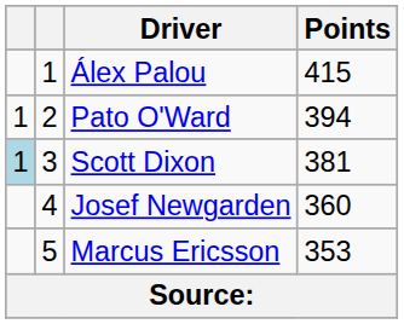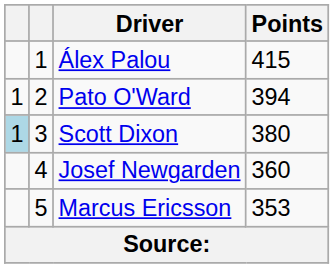Scott Dixon | Points: 381 -> 380
